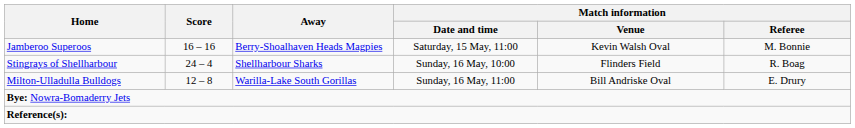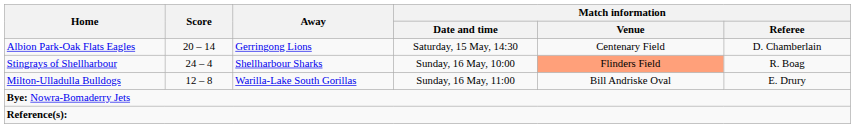- row: Jamberoo Superoos | 16 – 16 | Berry-Shoalhaven Heads Magpies | Saturday, 15 May, 11:00 | Kevin Walsh Oval | M. Bonnie
+ row: Albion Park-Oak Flats Eagles | 20 – 14 | Gerringong Lions | Saturday, 15 May, 14:30 | Centenary Field | D. Chamberlain
Stingrays of Shellharbour | Match information / Venue: no background -> lightsalmon background
